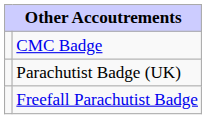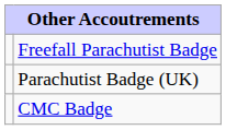rows swapped: Freefall Parachutist Badge <-> CMC Badge
